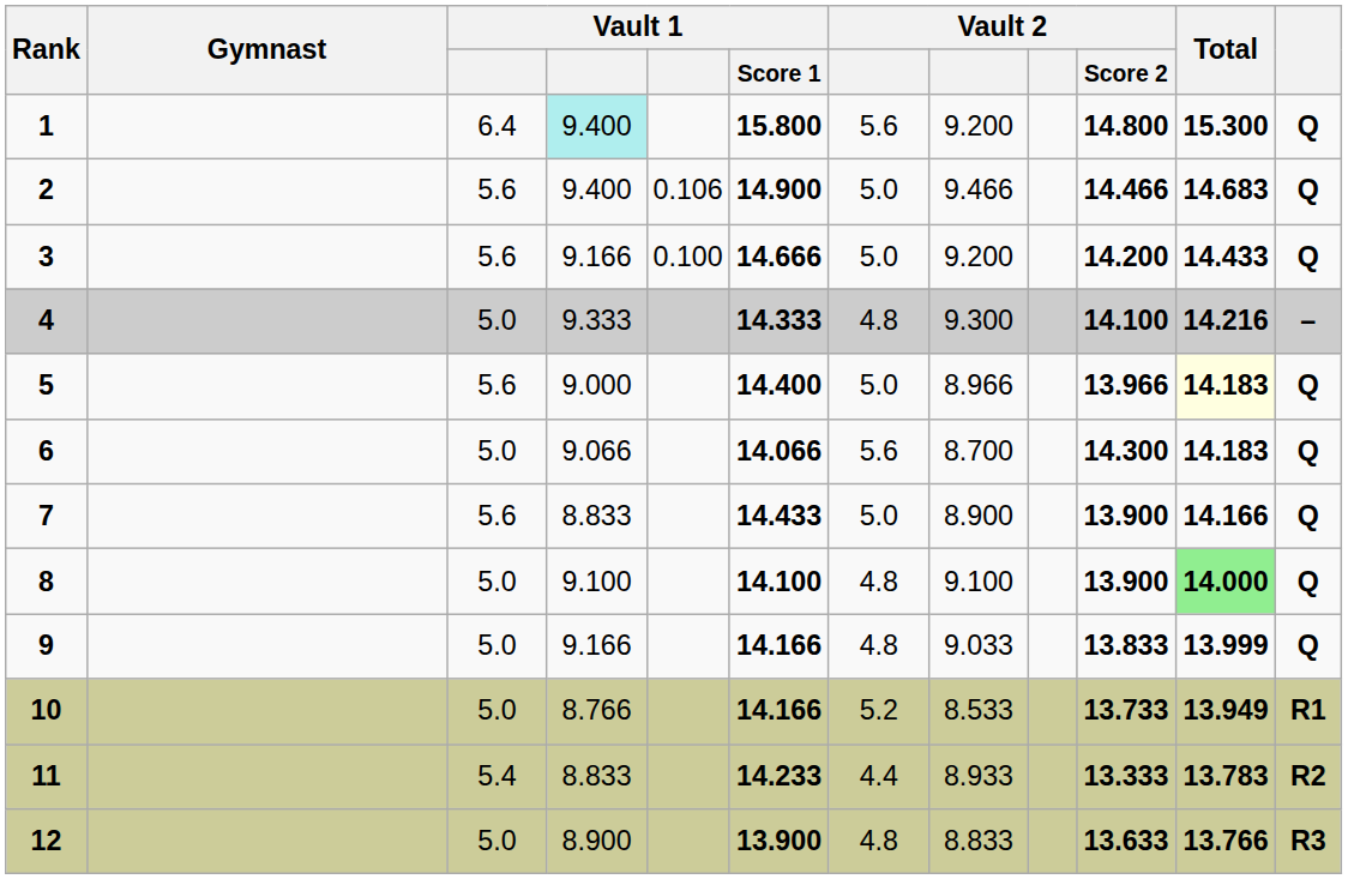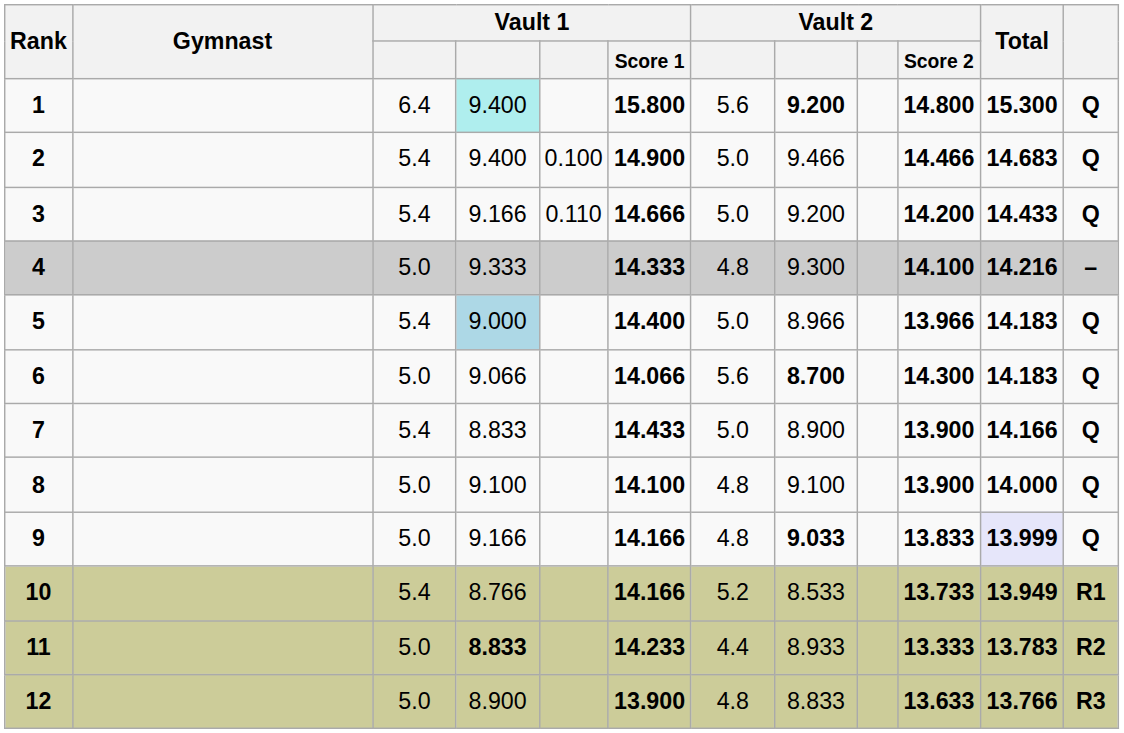1 | column 8: normal -> bold
2 | column 3: 5.6 -> 5.4
2 | column 5: 0.106 -> 0.100
3 | column 3: 5.6 -> 5.4
3 | column 5: 0.100 -> 0.110
5 | column 3: 5.6 -> 5.4
5 | column 4: no background -> lightblue background
5 | Total: lightyellow background -> no background
6 | column 8: normal -> bold
7 | column 3: 5.6 -> 5.4
8 | Total: lightgreen background -> no background
9 | column 8: normal -> bold
9 | Total: no background -> lavender background
10 | column 3: 5.0 -> 5.4
11 | column 3: 5.4 -> 5.0
11 | column 4: normal -> bold
